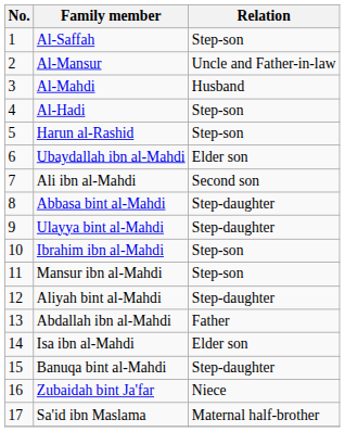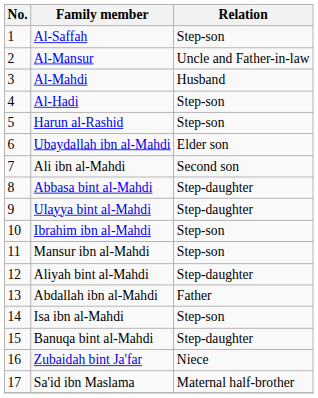Isa ibn al-Mahdi | Relation: Elder son -> Step-son
